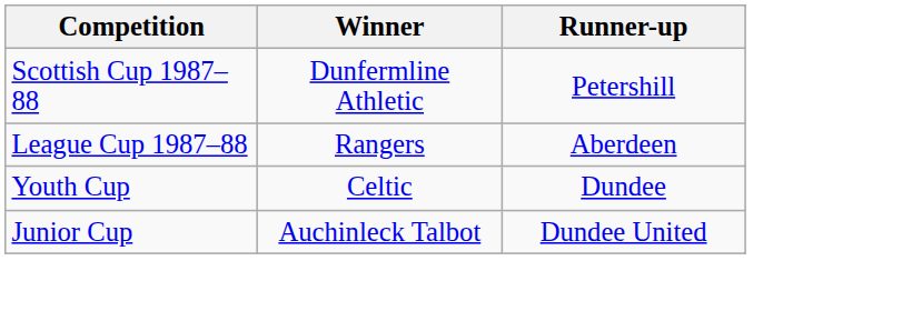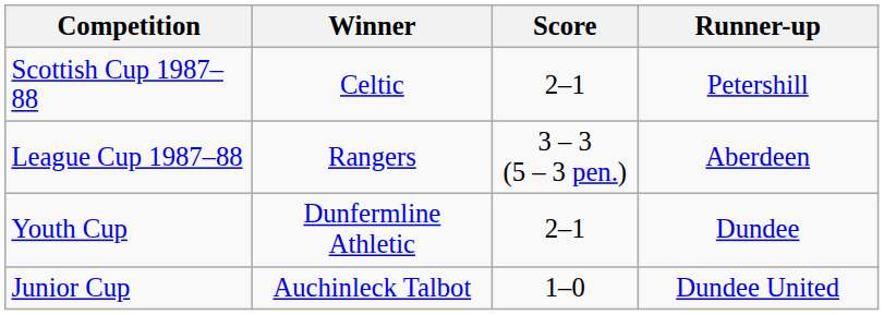+ column: Score | 2–1 | 3 – 3 (5 – 3 pen.) | 2–1 | 1–0
Scottish Cup 1987–88 | Winner: Dunfermline Athletic -> Celtic
Youth Cup | Winner: Celtic -> Dunfermline Athletic
